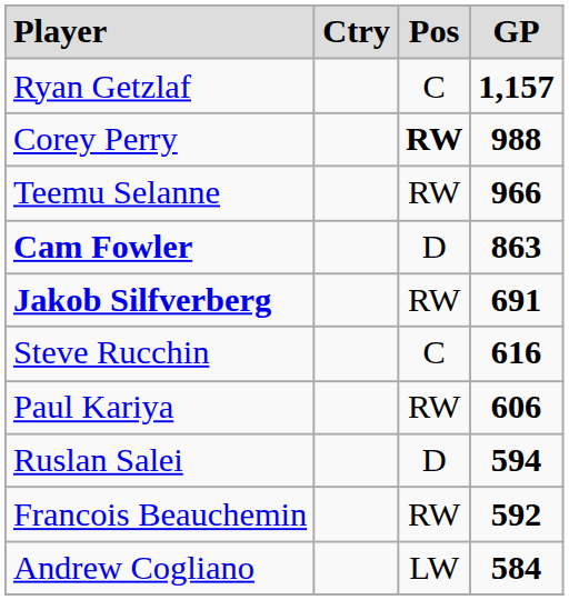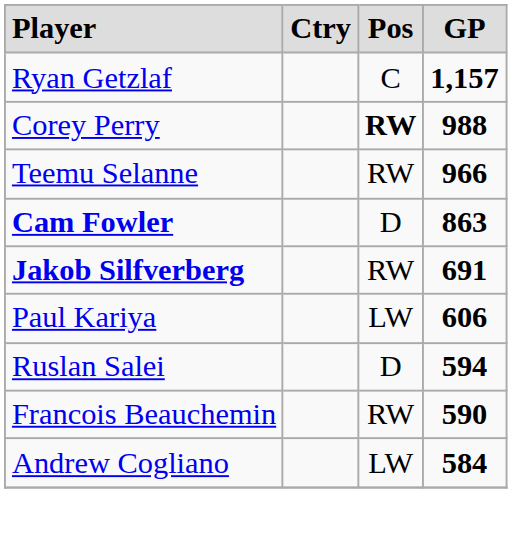- row: Steve Rucchin | C | 616
Paul Kariya | column 3: RW -> LW
Francois Beauchemin | column 4: 592 -> 590
